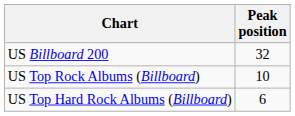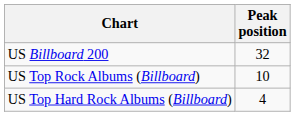US Top Hard Rock Albums (Billboard) | Peak position: 6 -> 4
